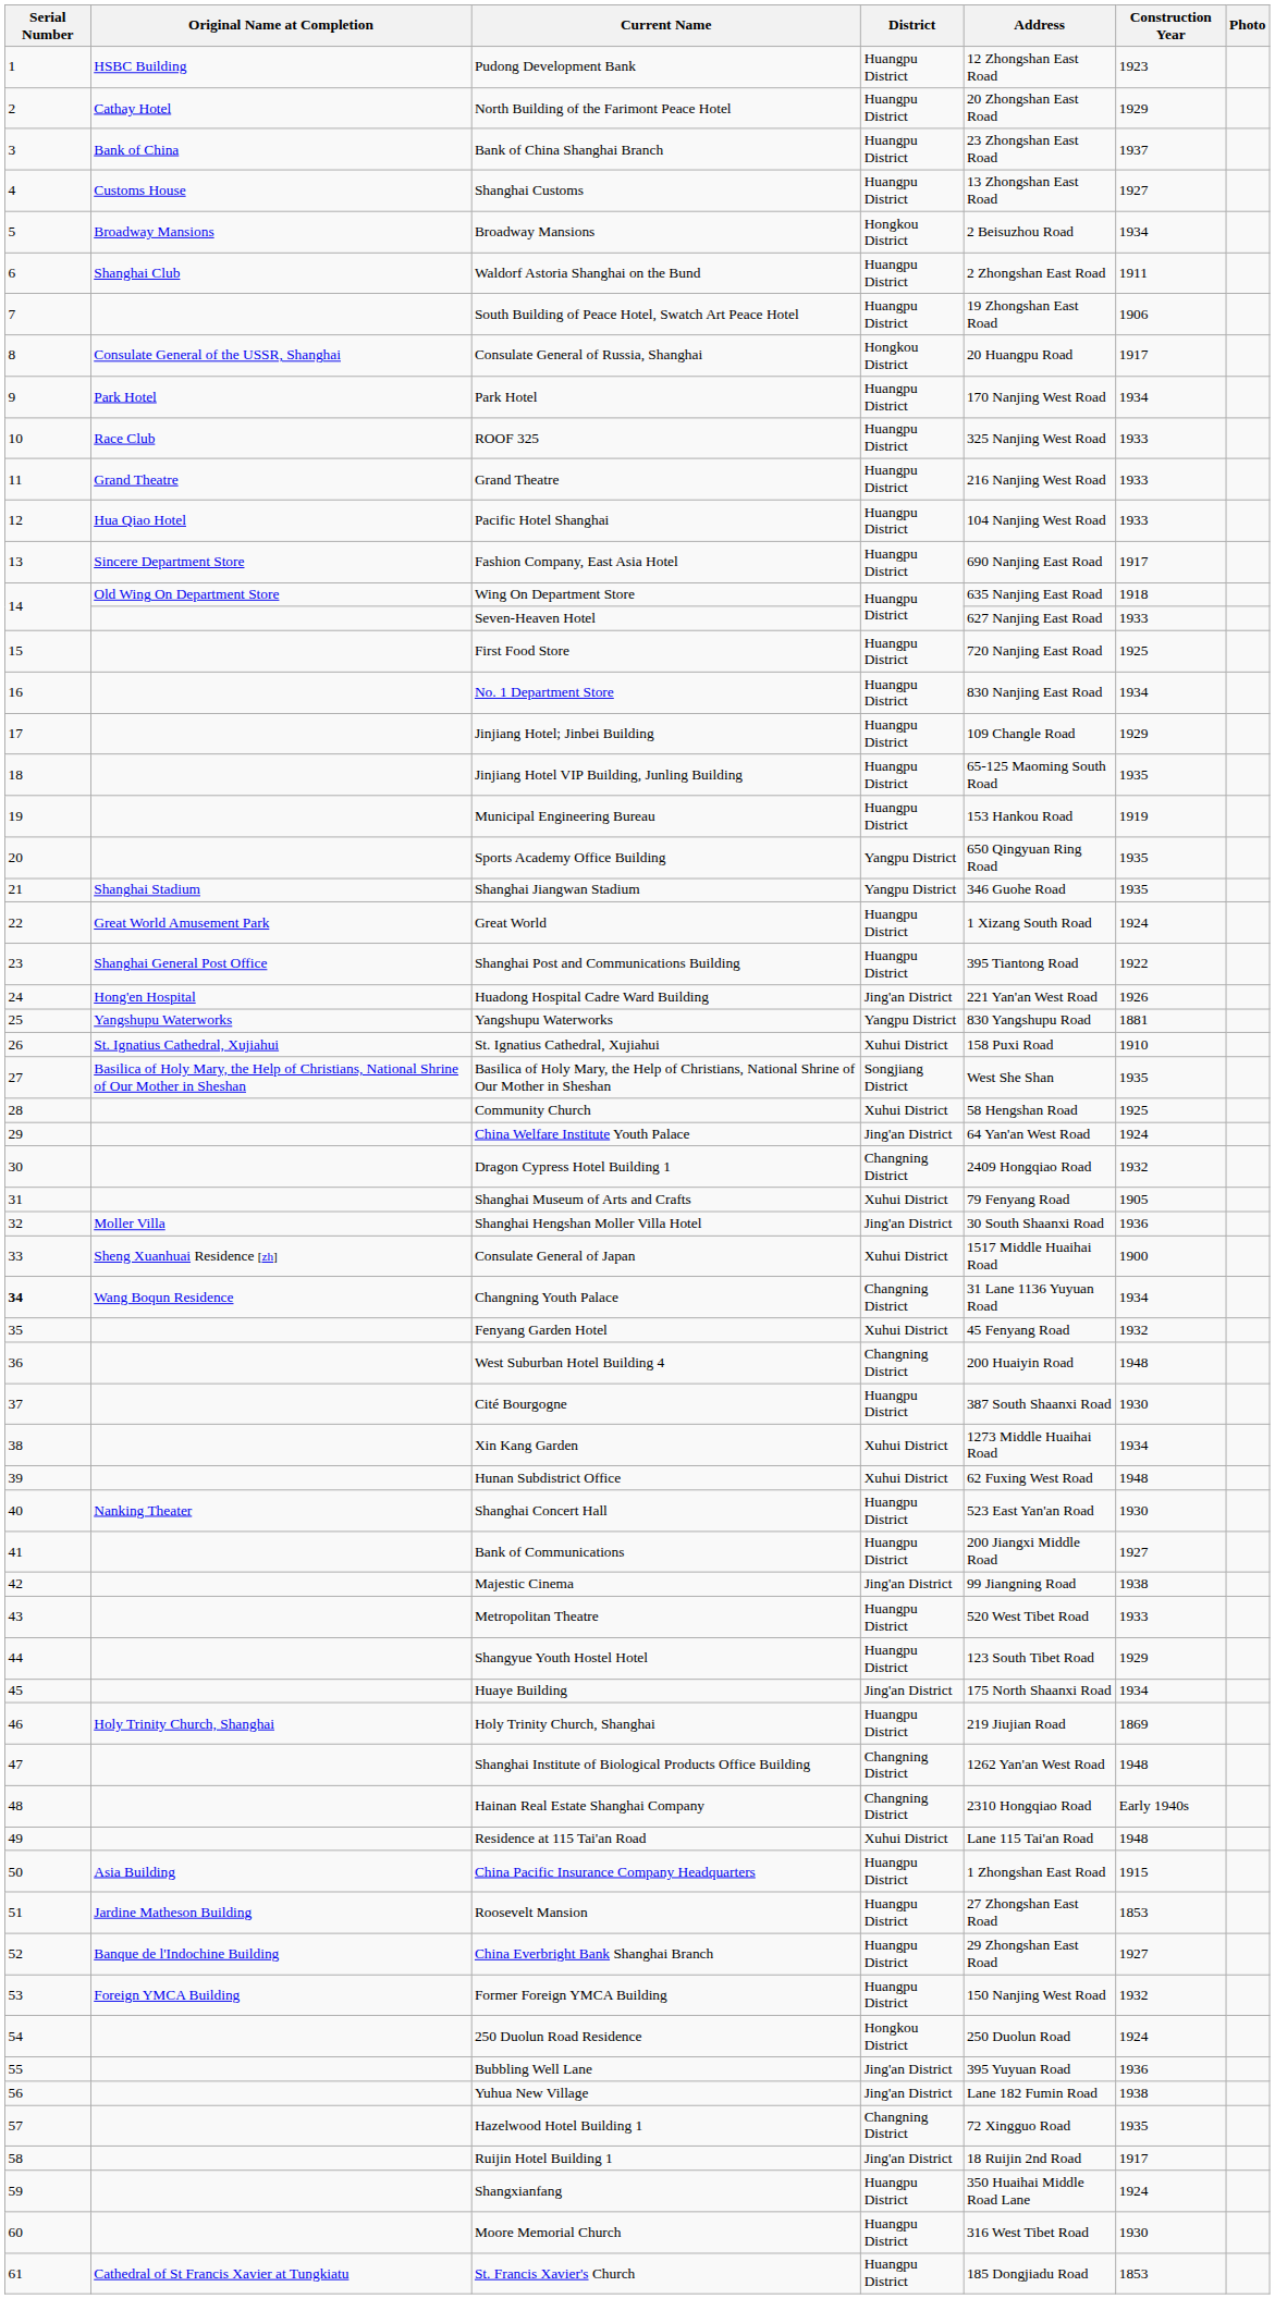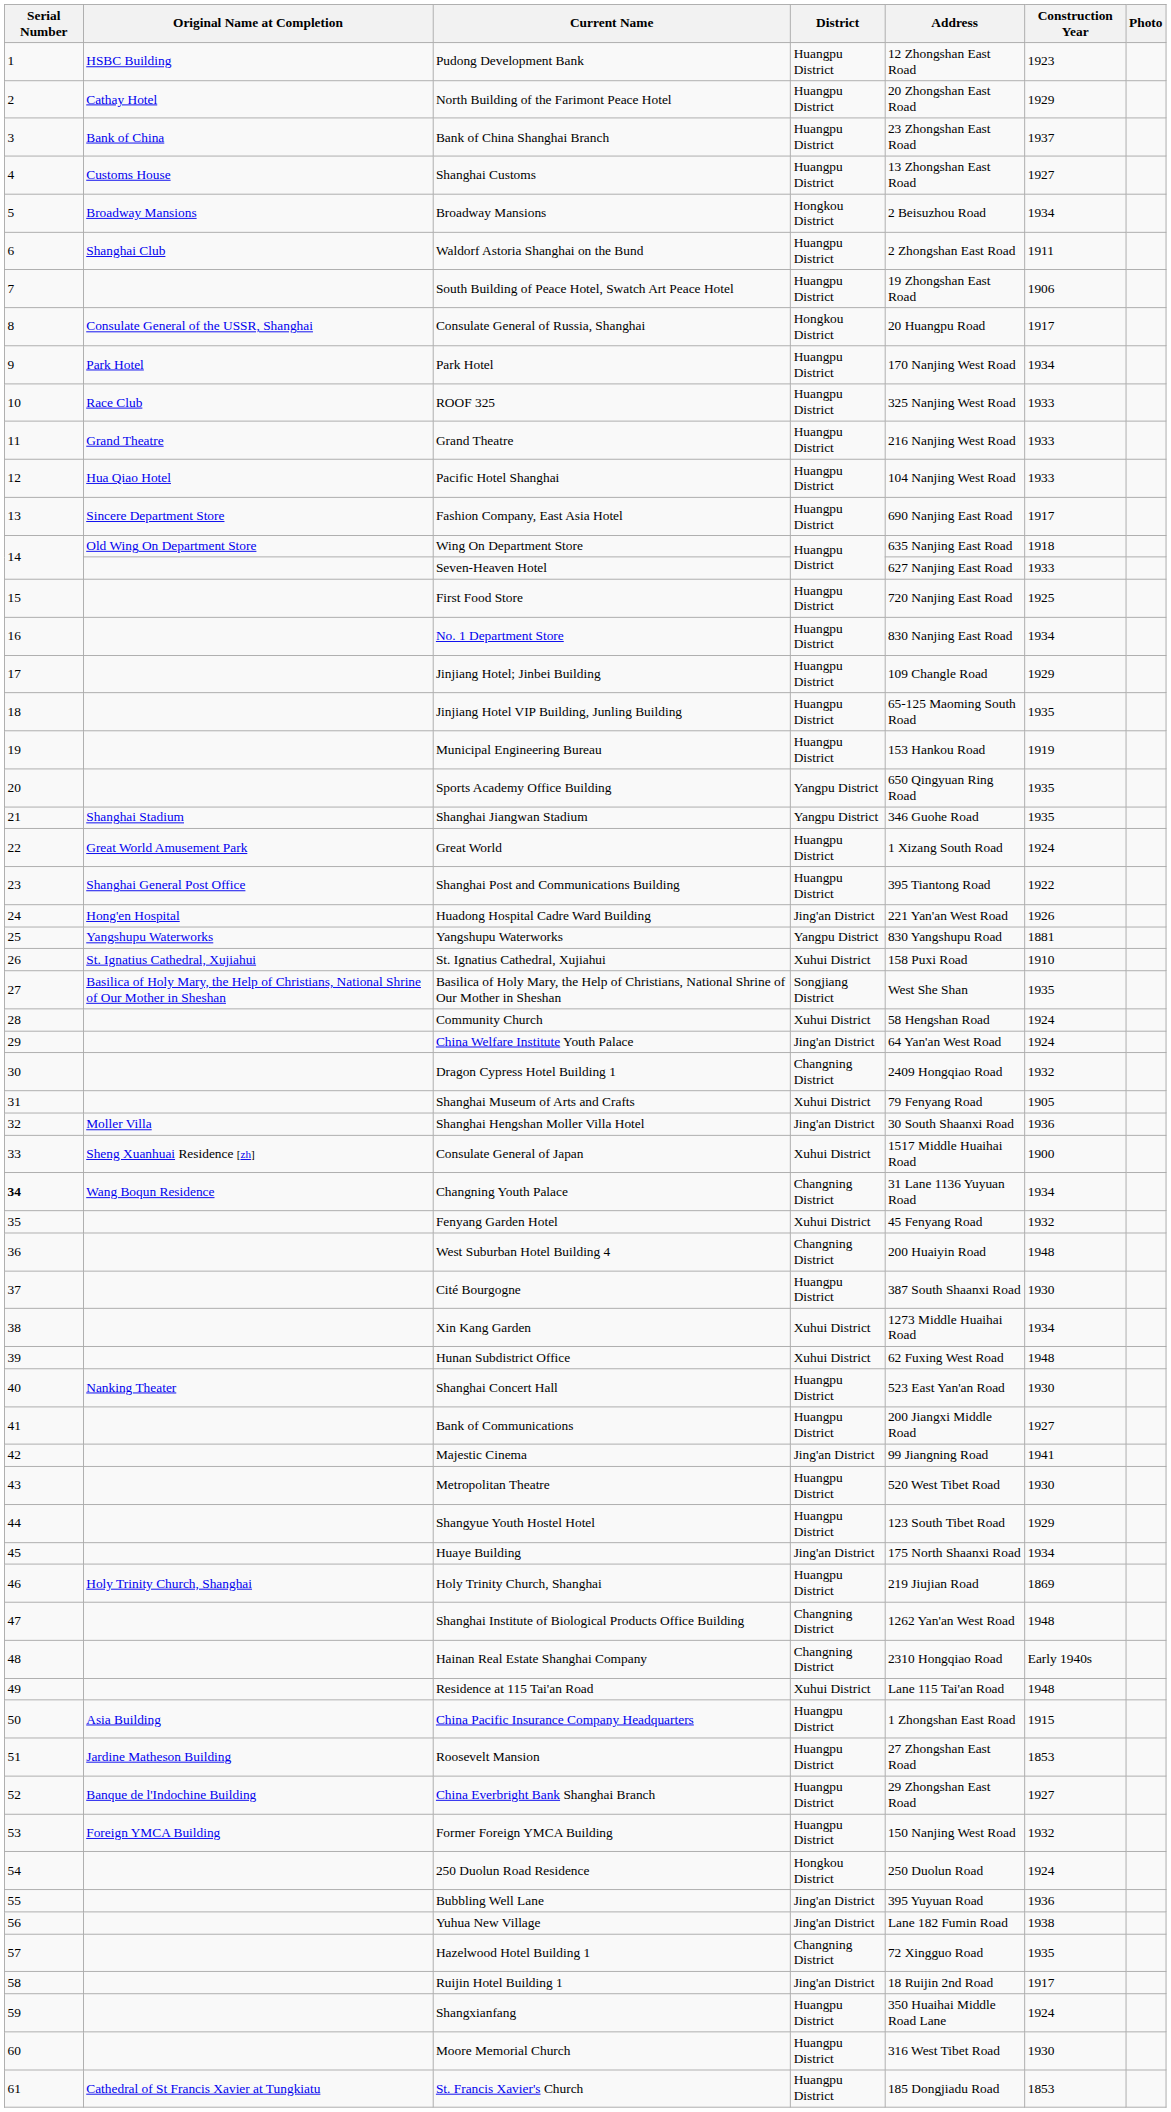Community Church | Construction Year: 1925 -> 1924
Majestic Cinema | Construction Year: 1938 -> 1941
Metropolitan Theatre | Construction Year: 1933 -> 1930
